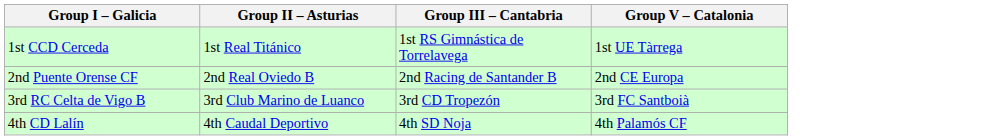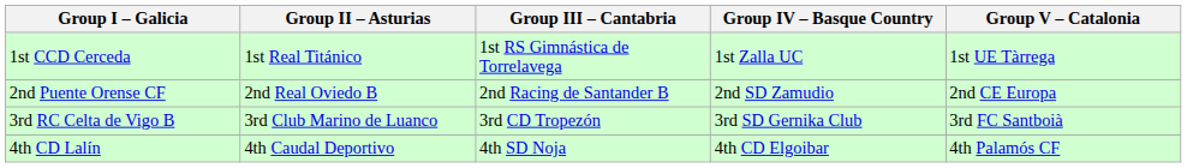+ column: Group IV – Basque Country | 1st Zalla UC | 2nd SD Zamudio | 3rd SD Gernika Club | 4th CD Elgoibar
